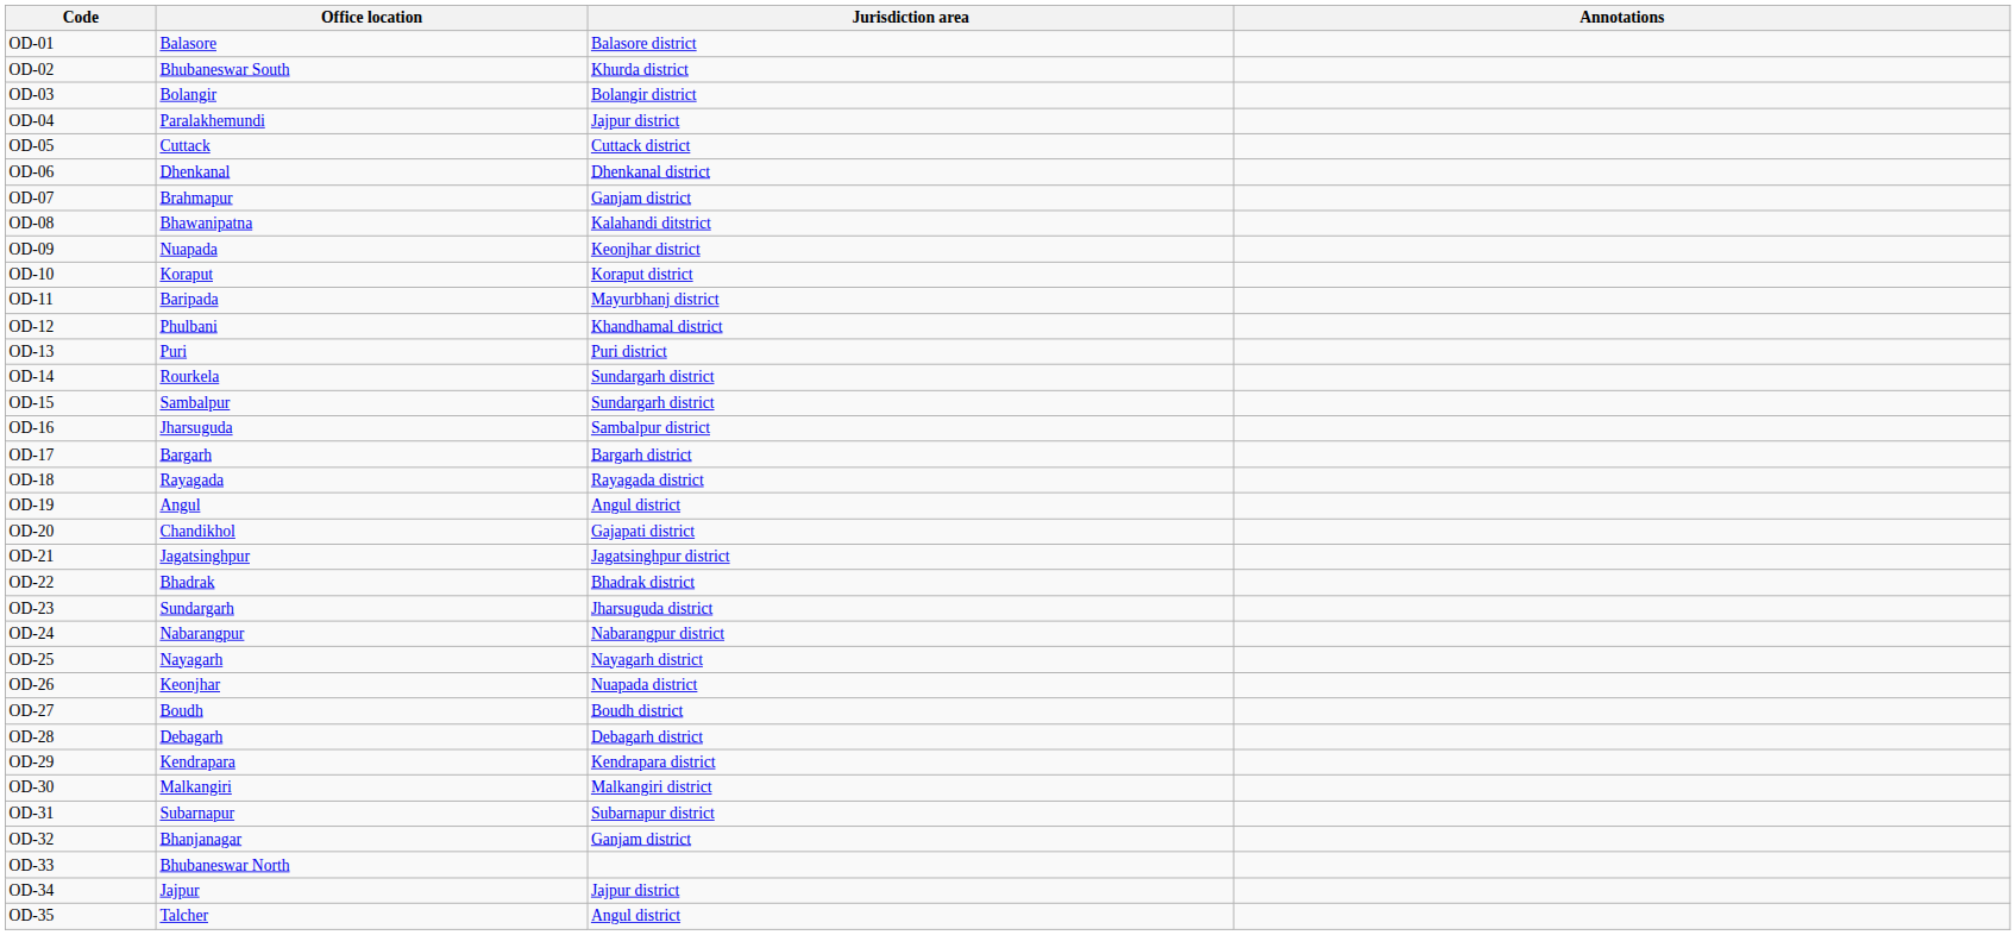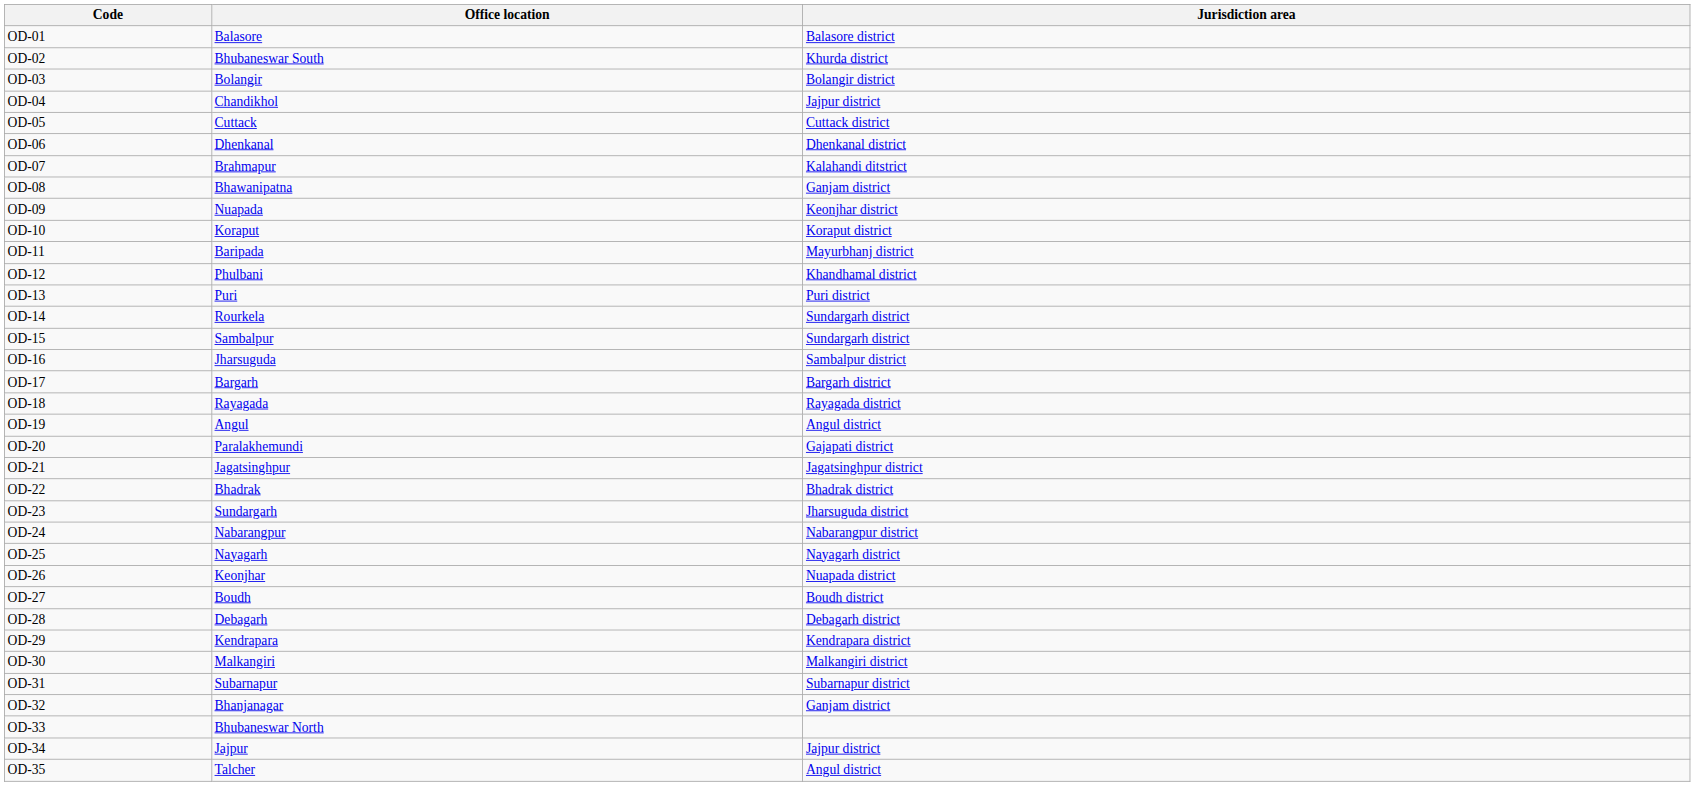- column: Annotations
OD-04 | Office location: Paralakhemundi -> Chandikhol
OD-07 | Jurisdiction area: Ganjam district -> Kalahandi ditstrict
OD-08 | Jurisdiction area: Kalahandi ditstrict -> Ganjam district
OD-20 | Office location: Chandikhol -> Paralakhemundi
